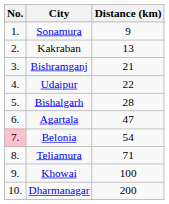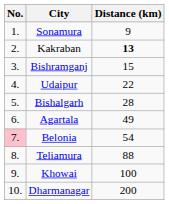Kakraban | Distance (km): normal -> bold
Bishramganj | Distance (km): 21 -> 15
Agartala | Distance (km): 47 -> 49
Teliamura | Distance (km): 71 -> 88
